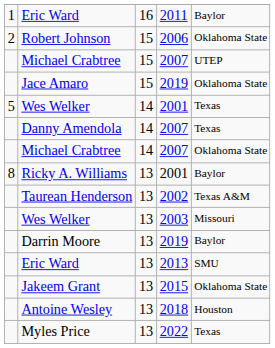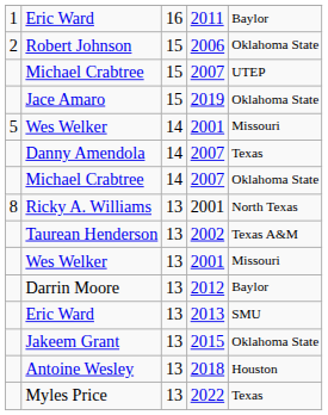Wes Welker / 14 | column 5: Texas -> Missouri
Ricky A. Williams | column 5: Baylor -> North Texas
Wes Welker / 13 | column 4: 2003 -> 2001
Darrin Moore | column 4: 2019 -> 2012
